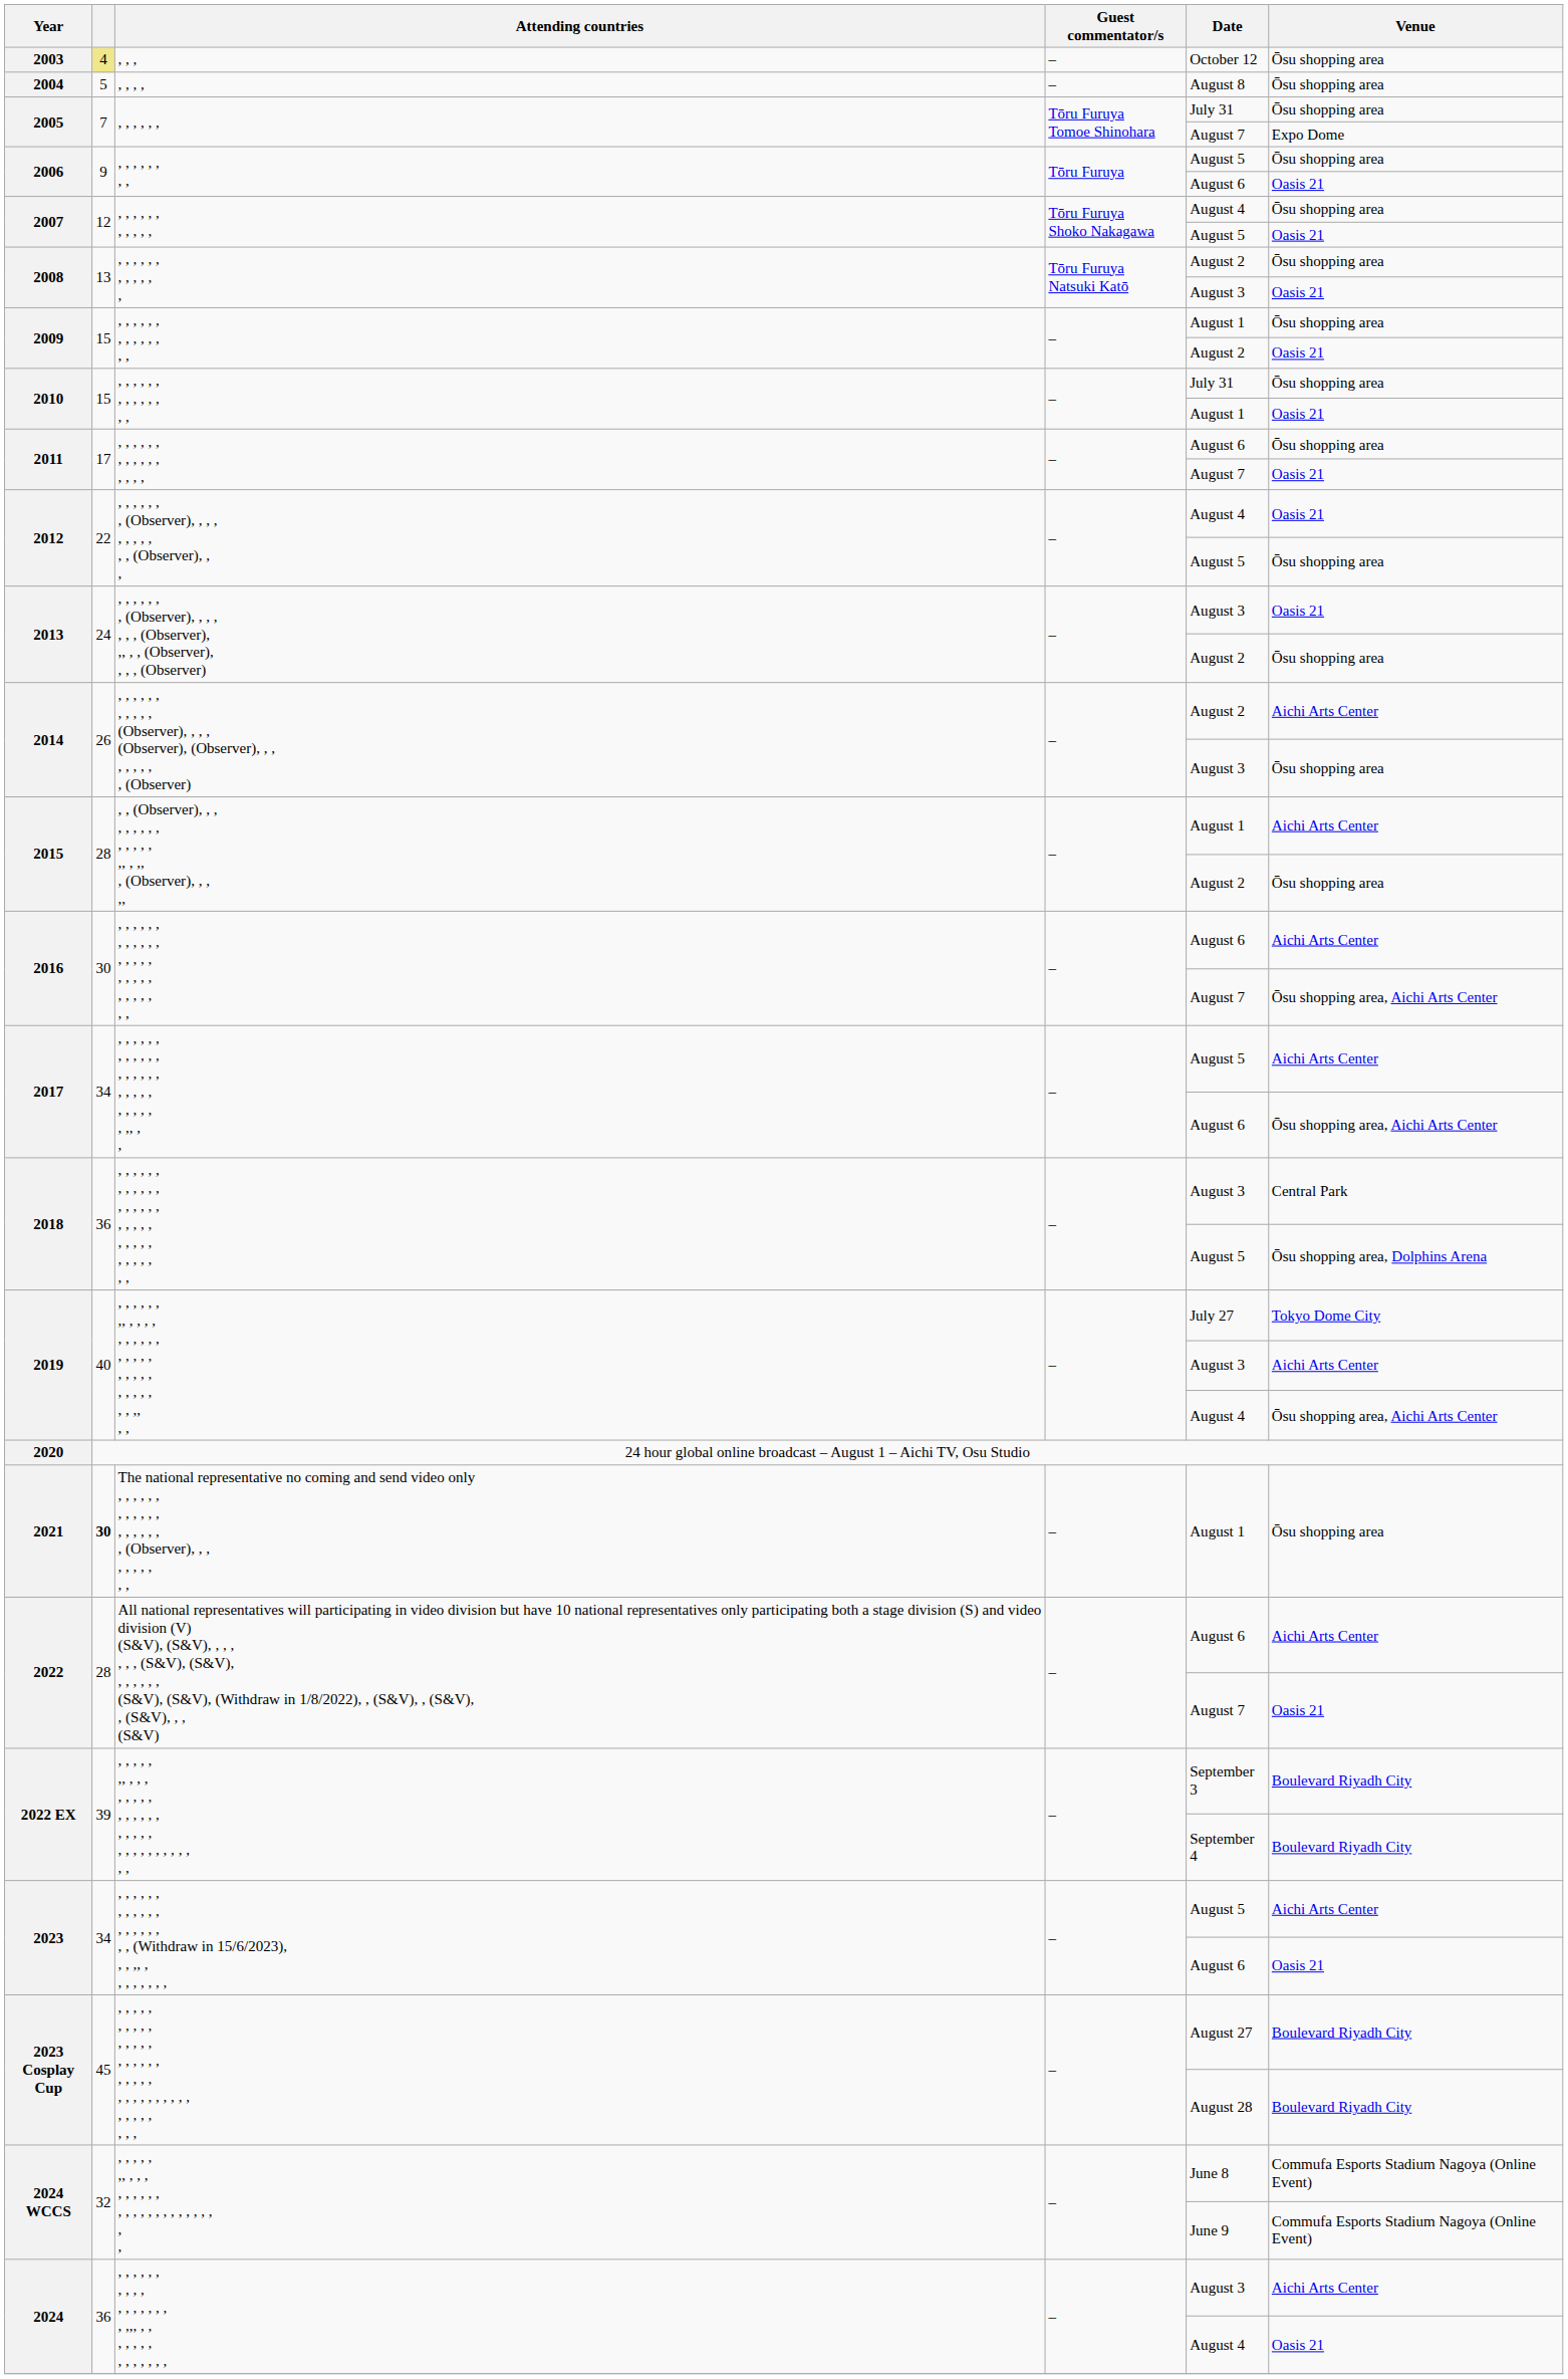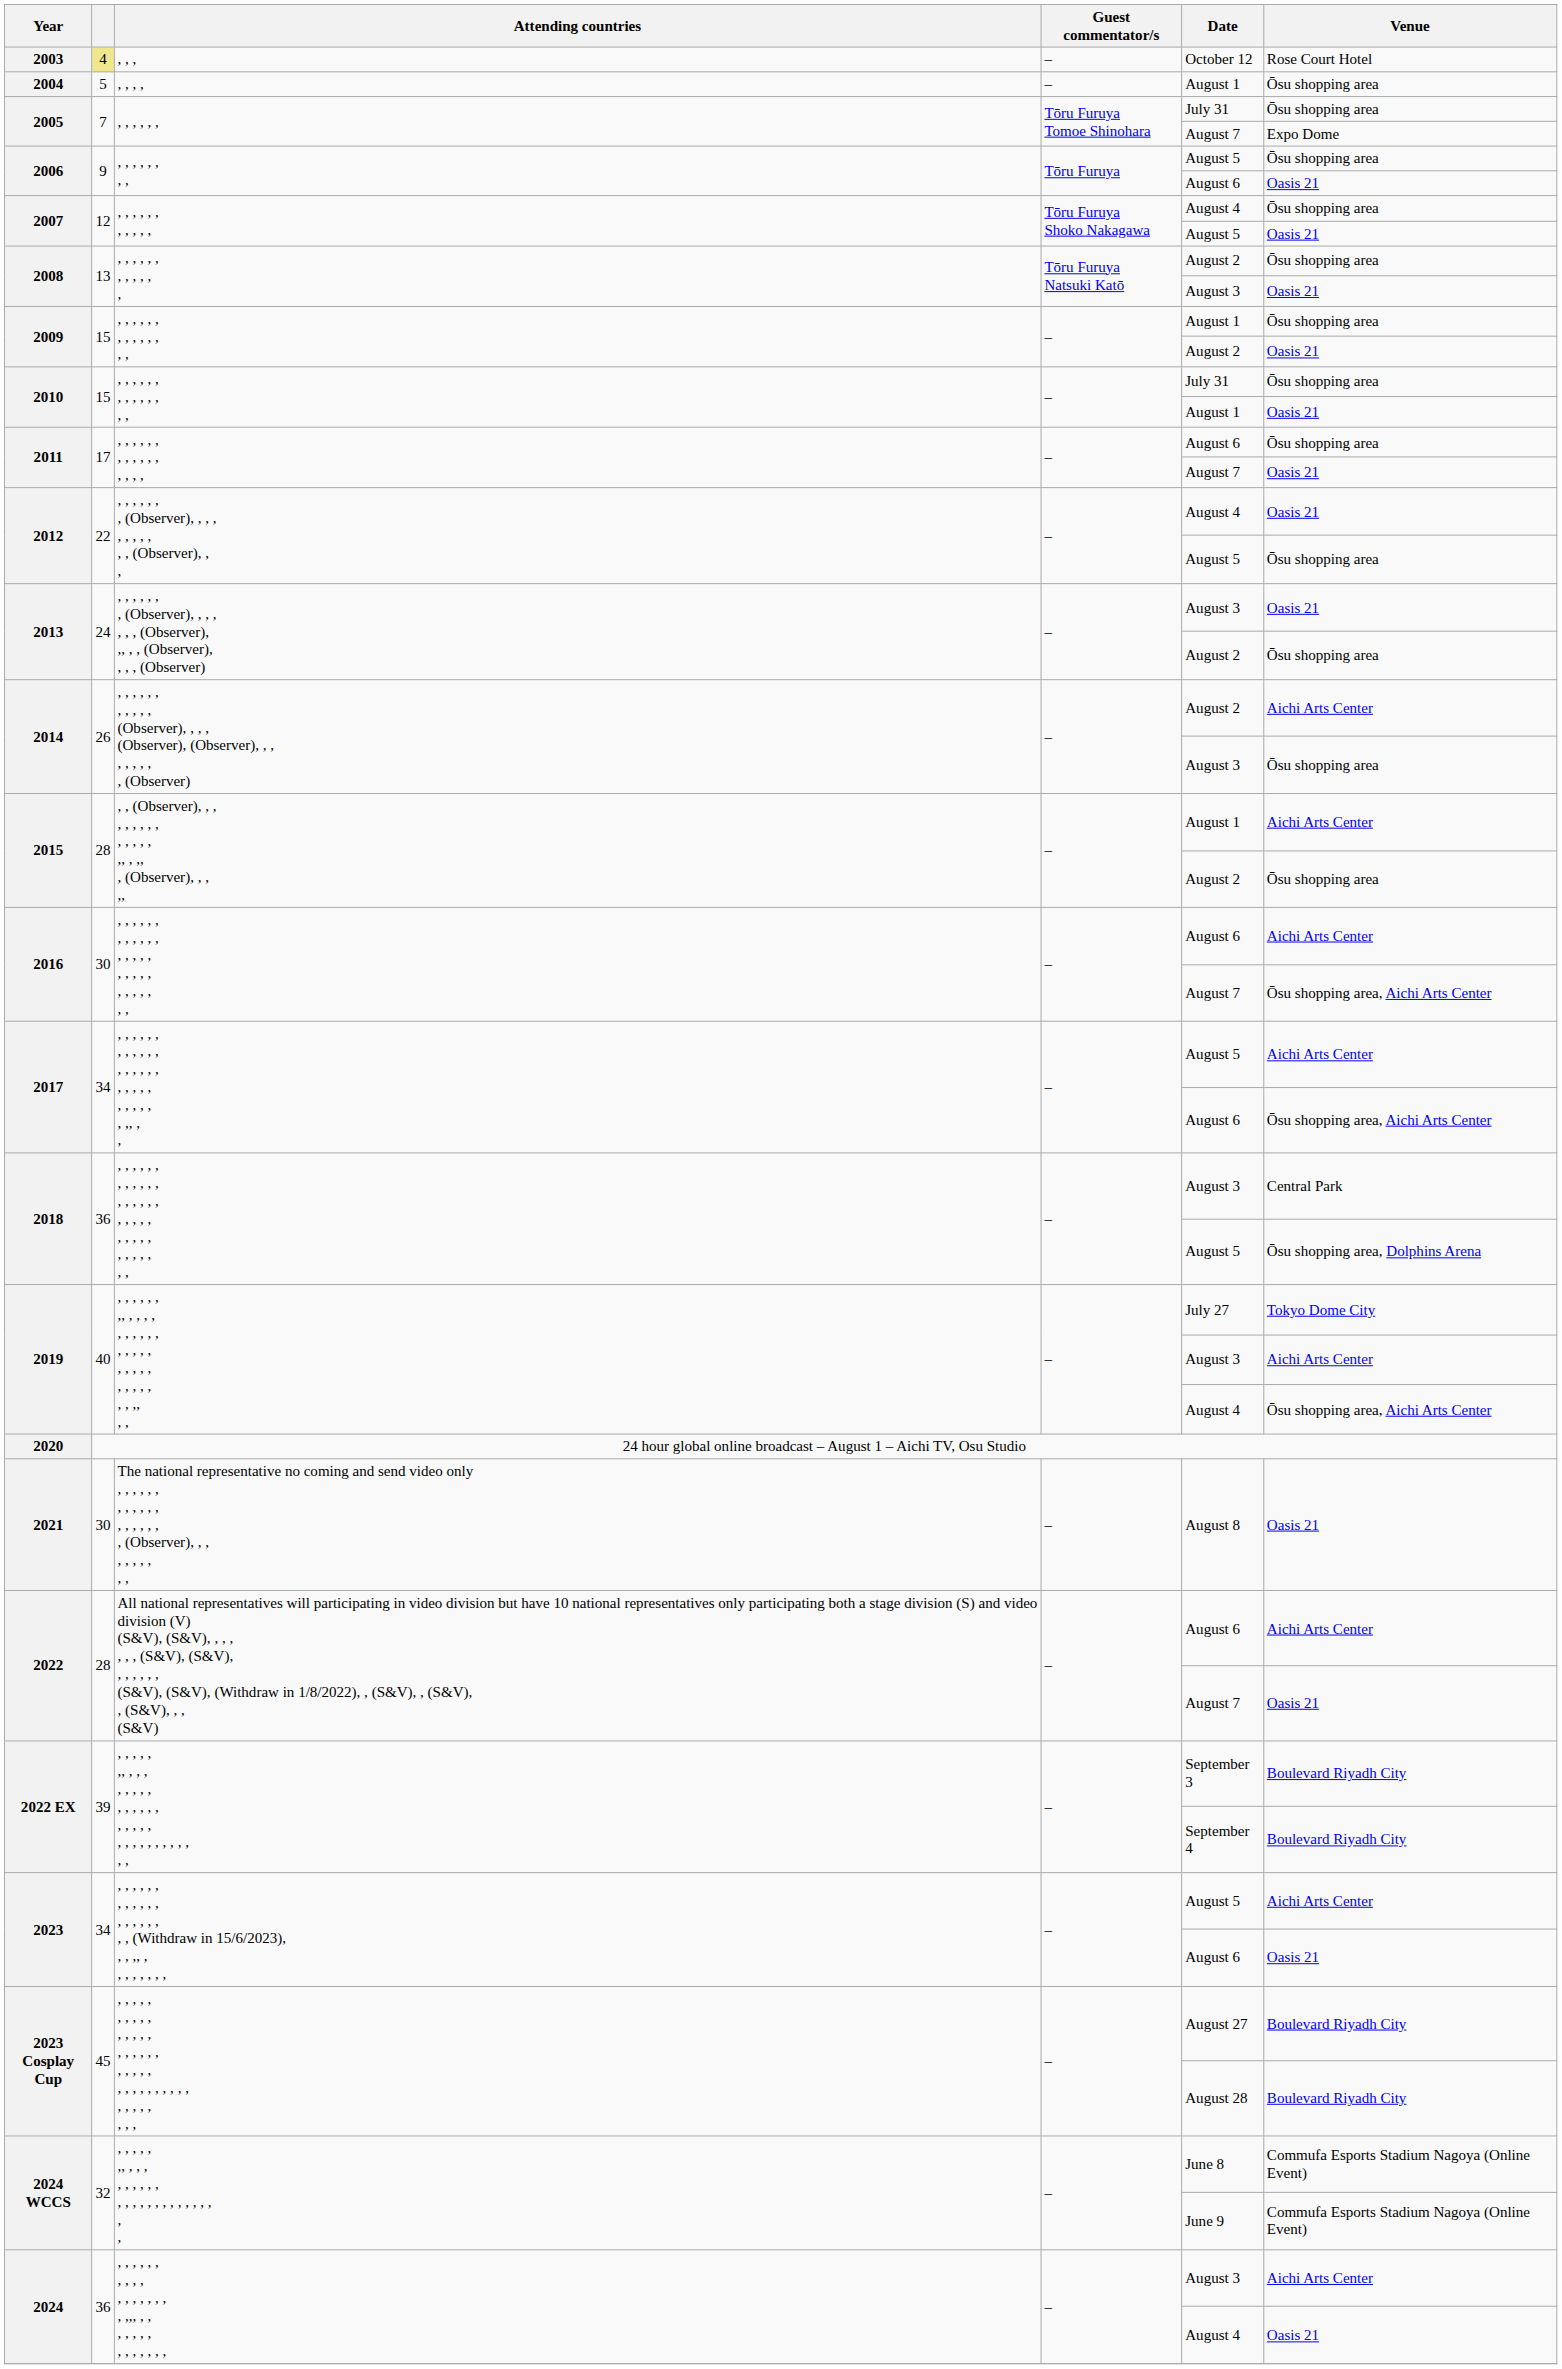2003 | Venue: Ōsu shopping area -> Rose Court Hotel
2004 | Date: August 8 -> August 1
2021 | column 2: bold -> normal
2021 | Date: August 1 -> August 8
2021 | Venue: Ōsu shopping area -> Oasis 21
